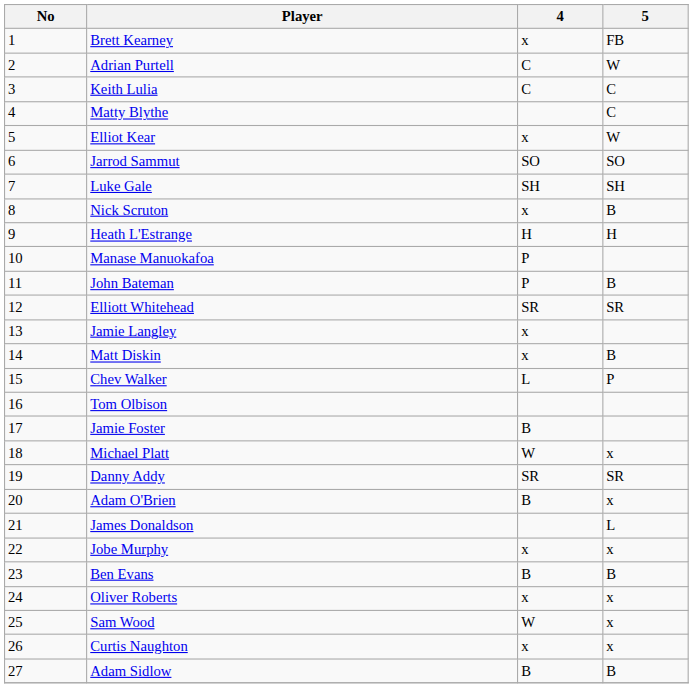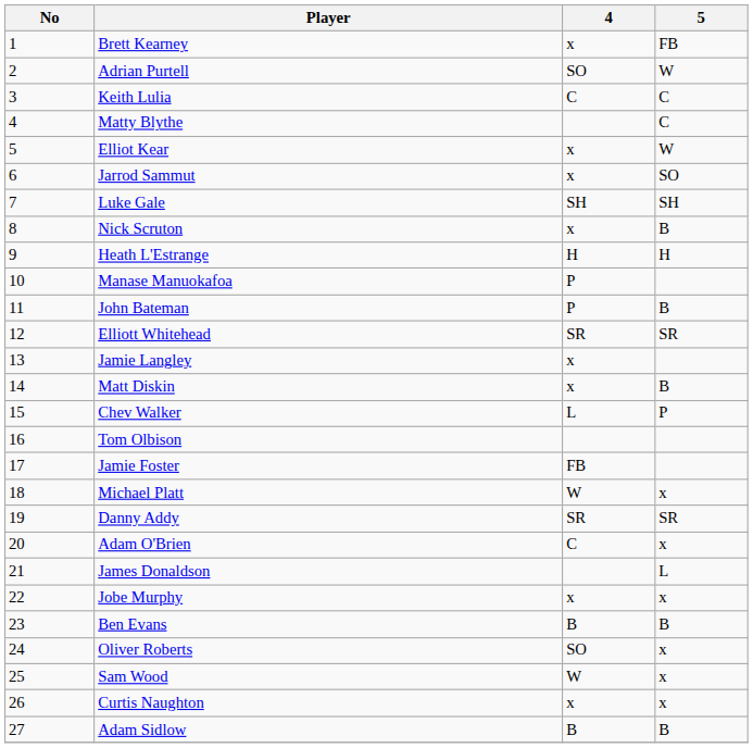Adrian Purtell | 4: C -> SO
Jarrod Sammut | 4: SO -> x
Jamie Foster | 4: B -> FB
Adam O'Brien | 4: B -> C
Oliver Roberts | 4: x -> SO
